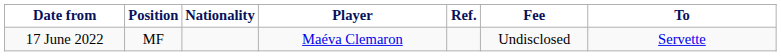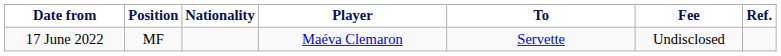columns swapped: To <-> Ref.
